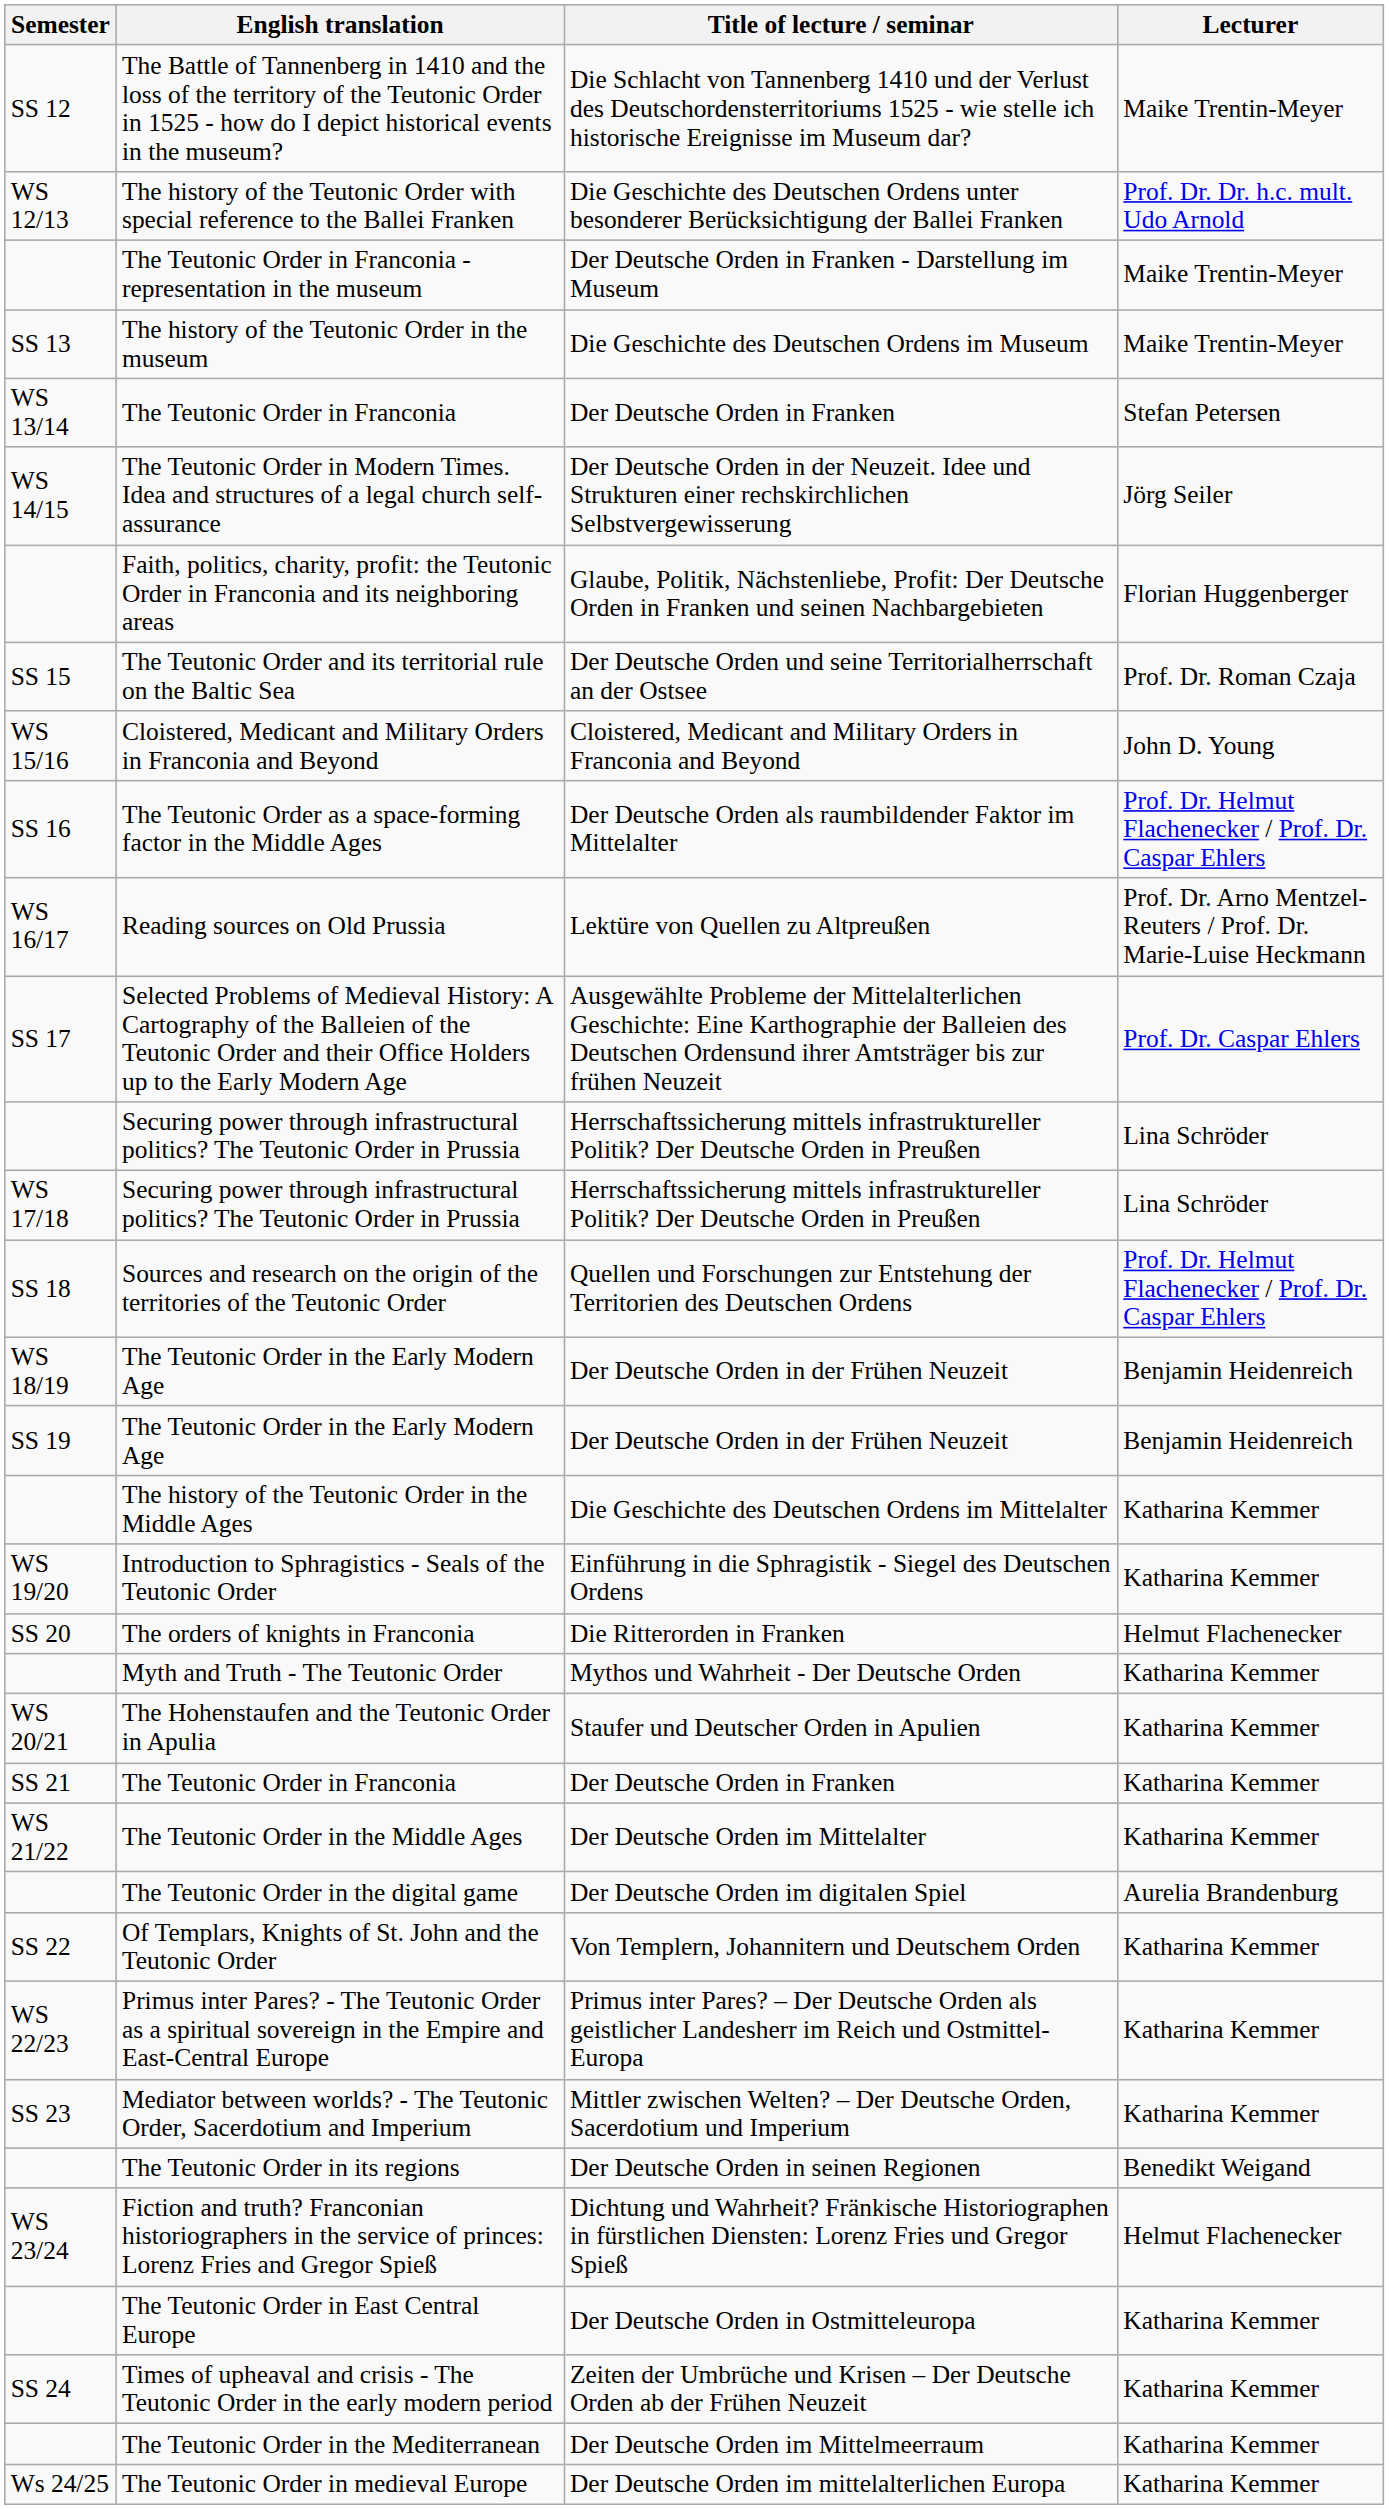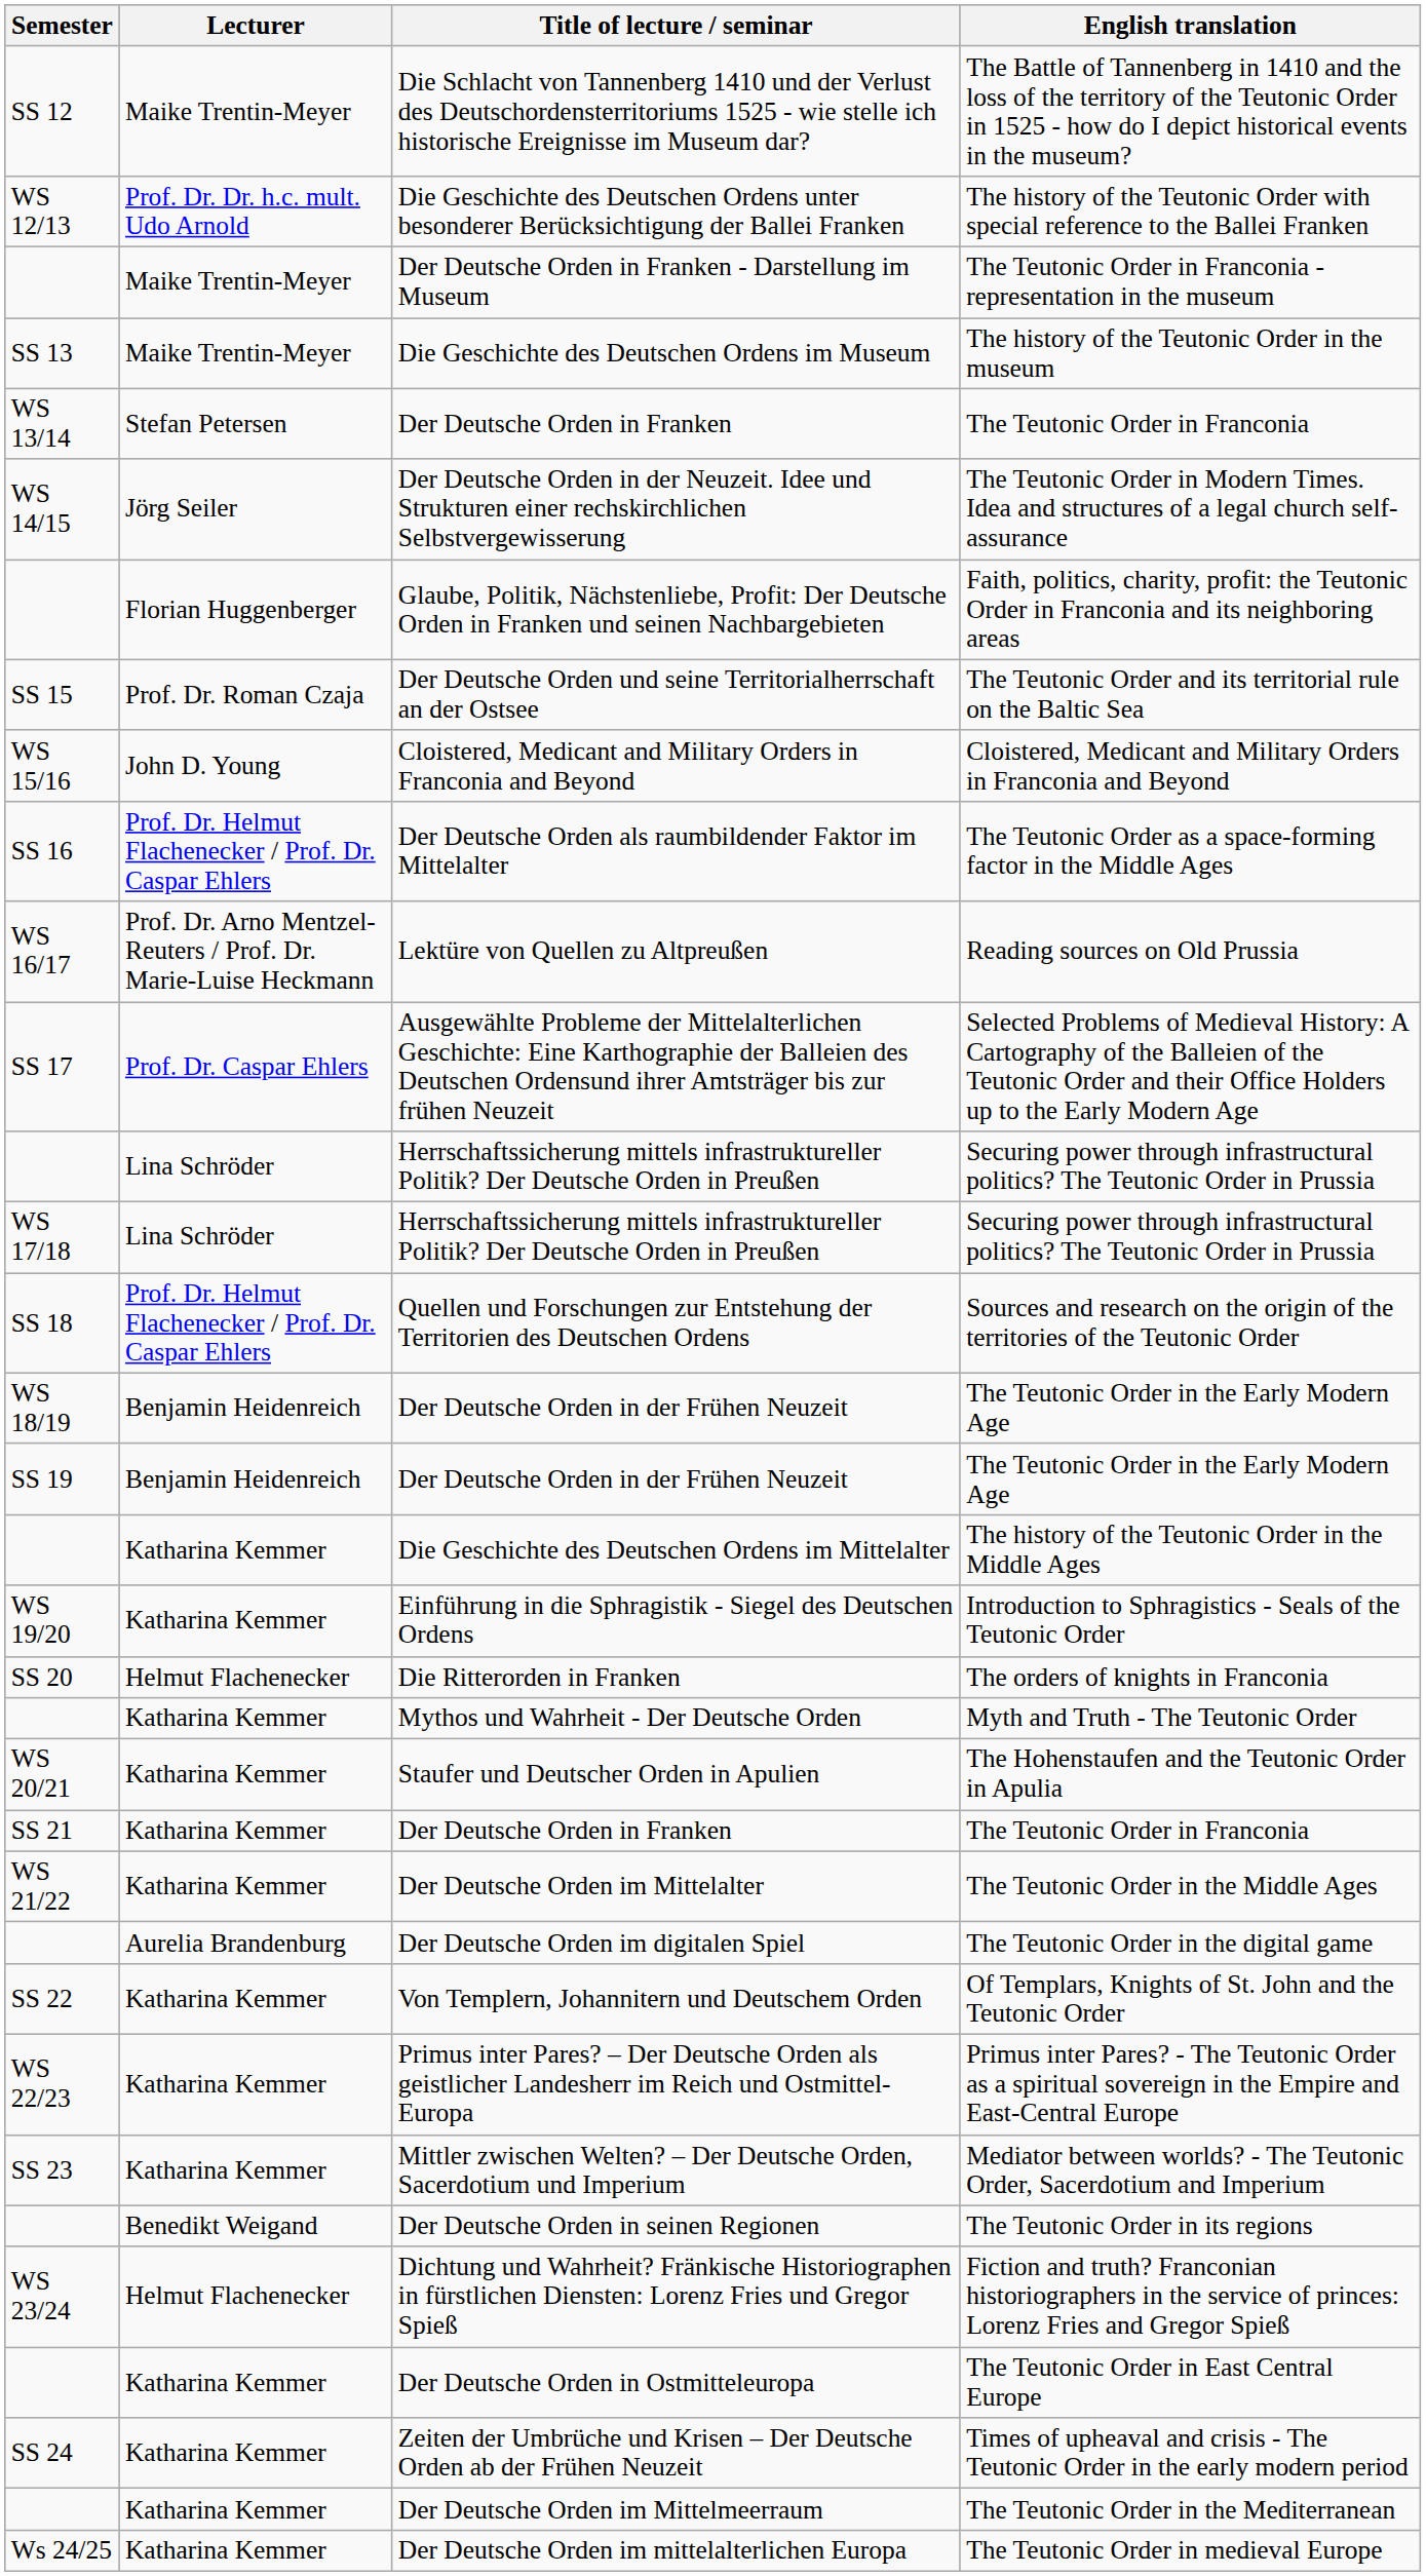columns swapped: Lecturer <-> English translation
